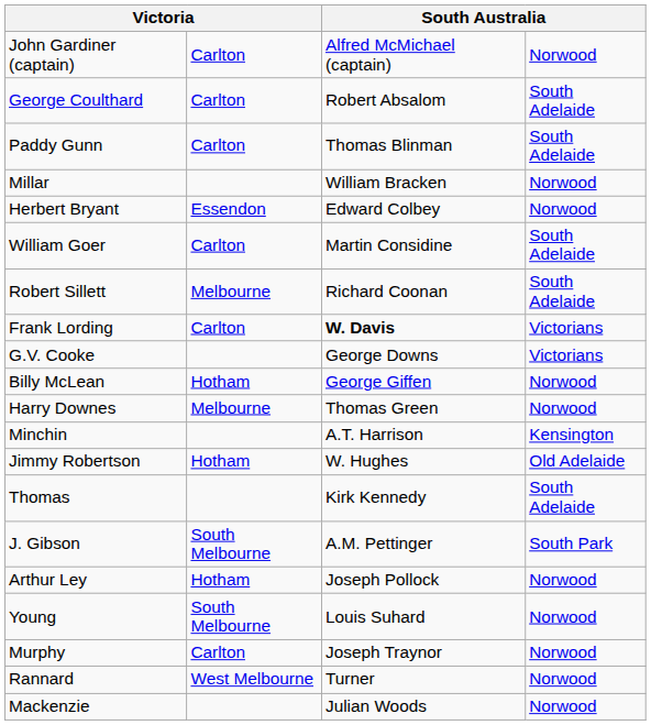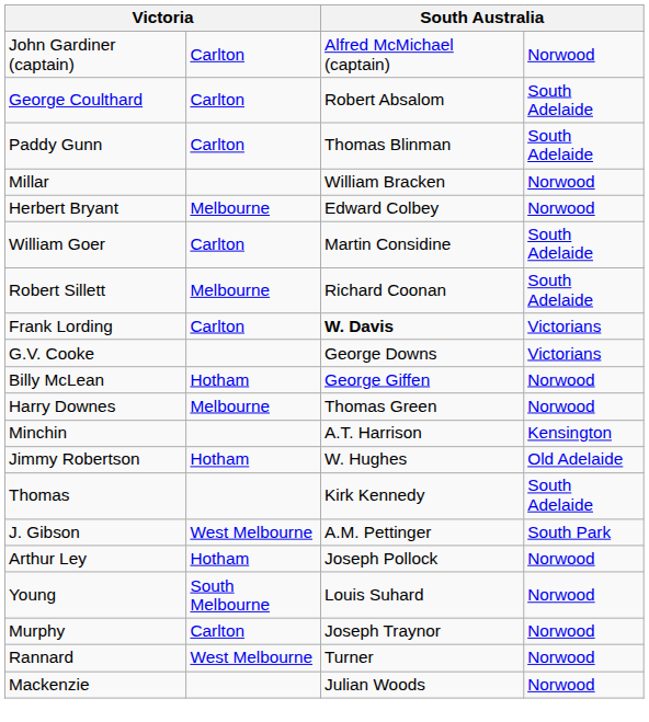Herbert Bryant | column 2: Essendon -> Melbourne
J. Gibson | column 2: South Melbourne -> West Melbourne
